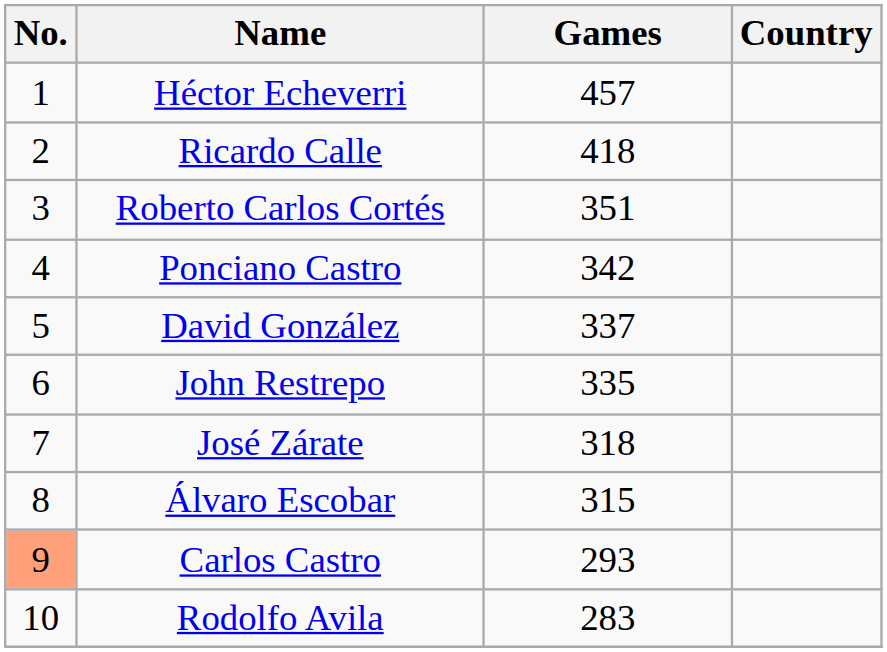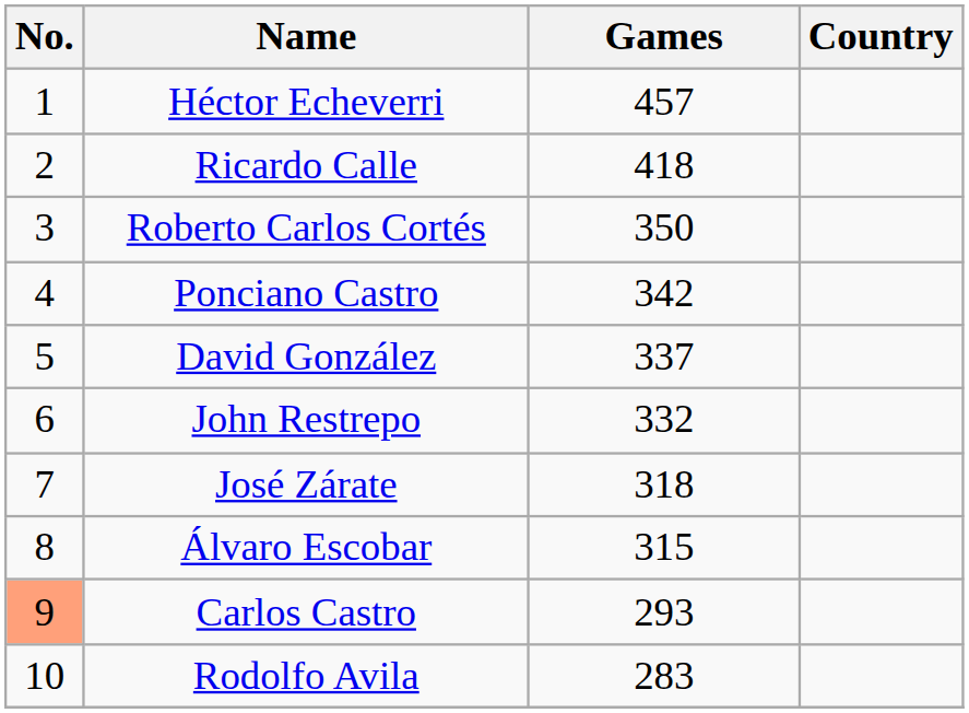Roberto Carlos Cortés | Games: 351 -> 350
John Restrepo | Games: 335 -> 332
